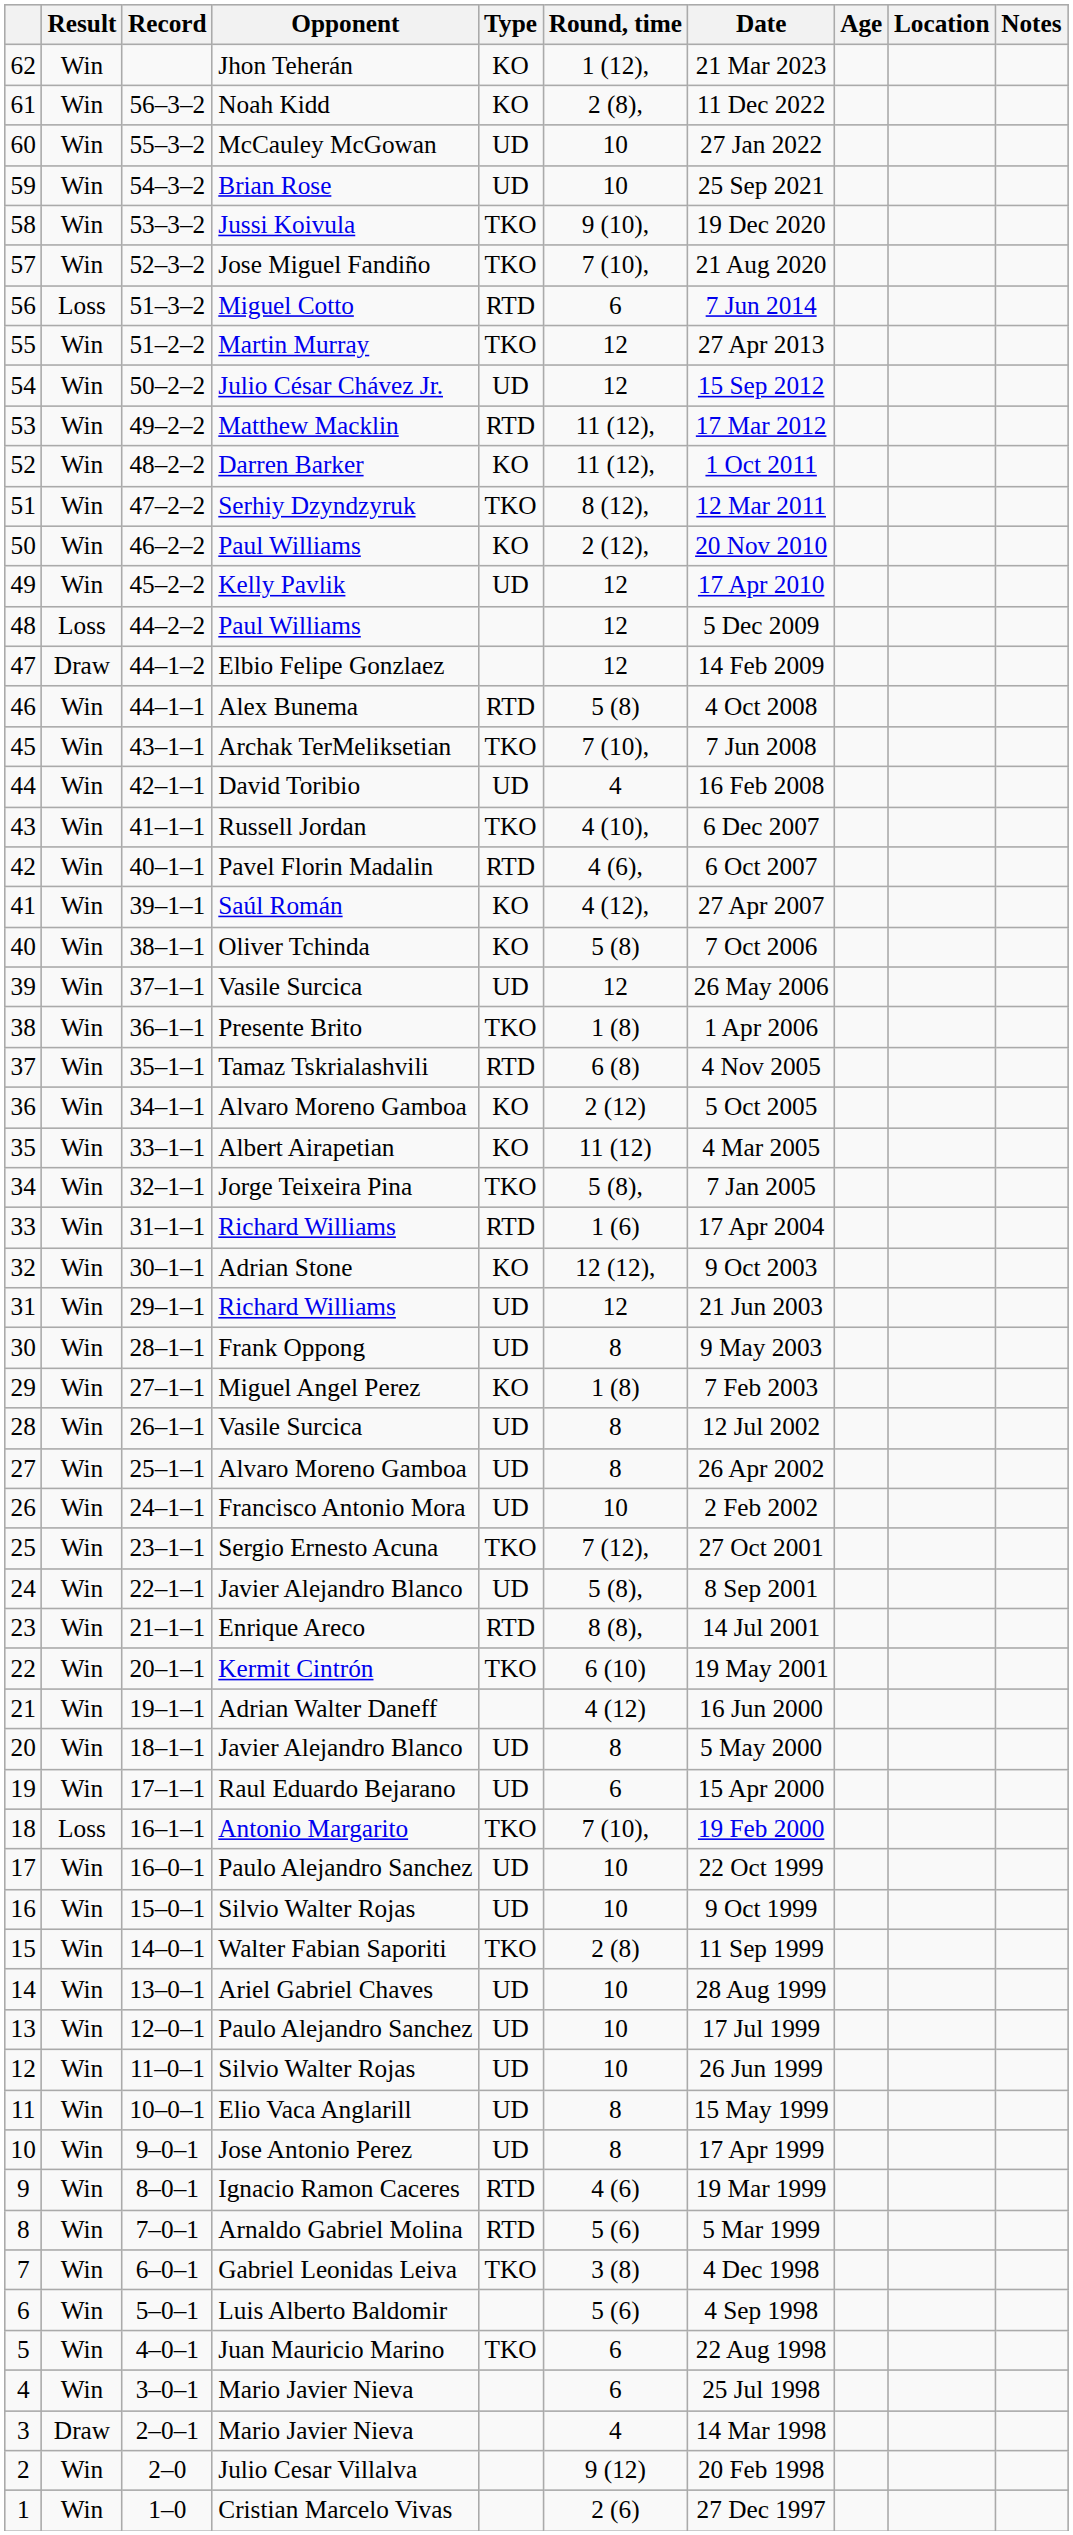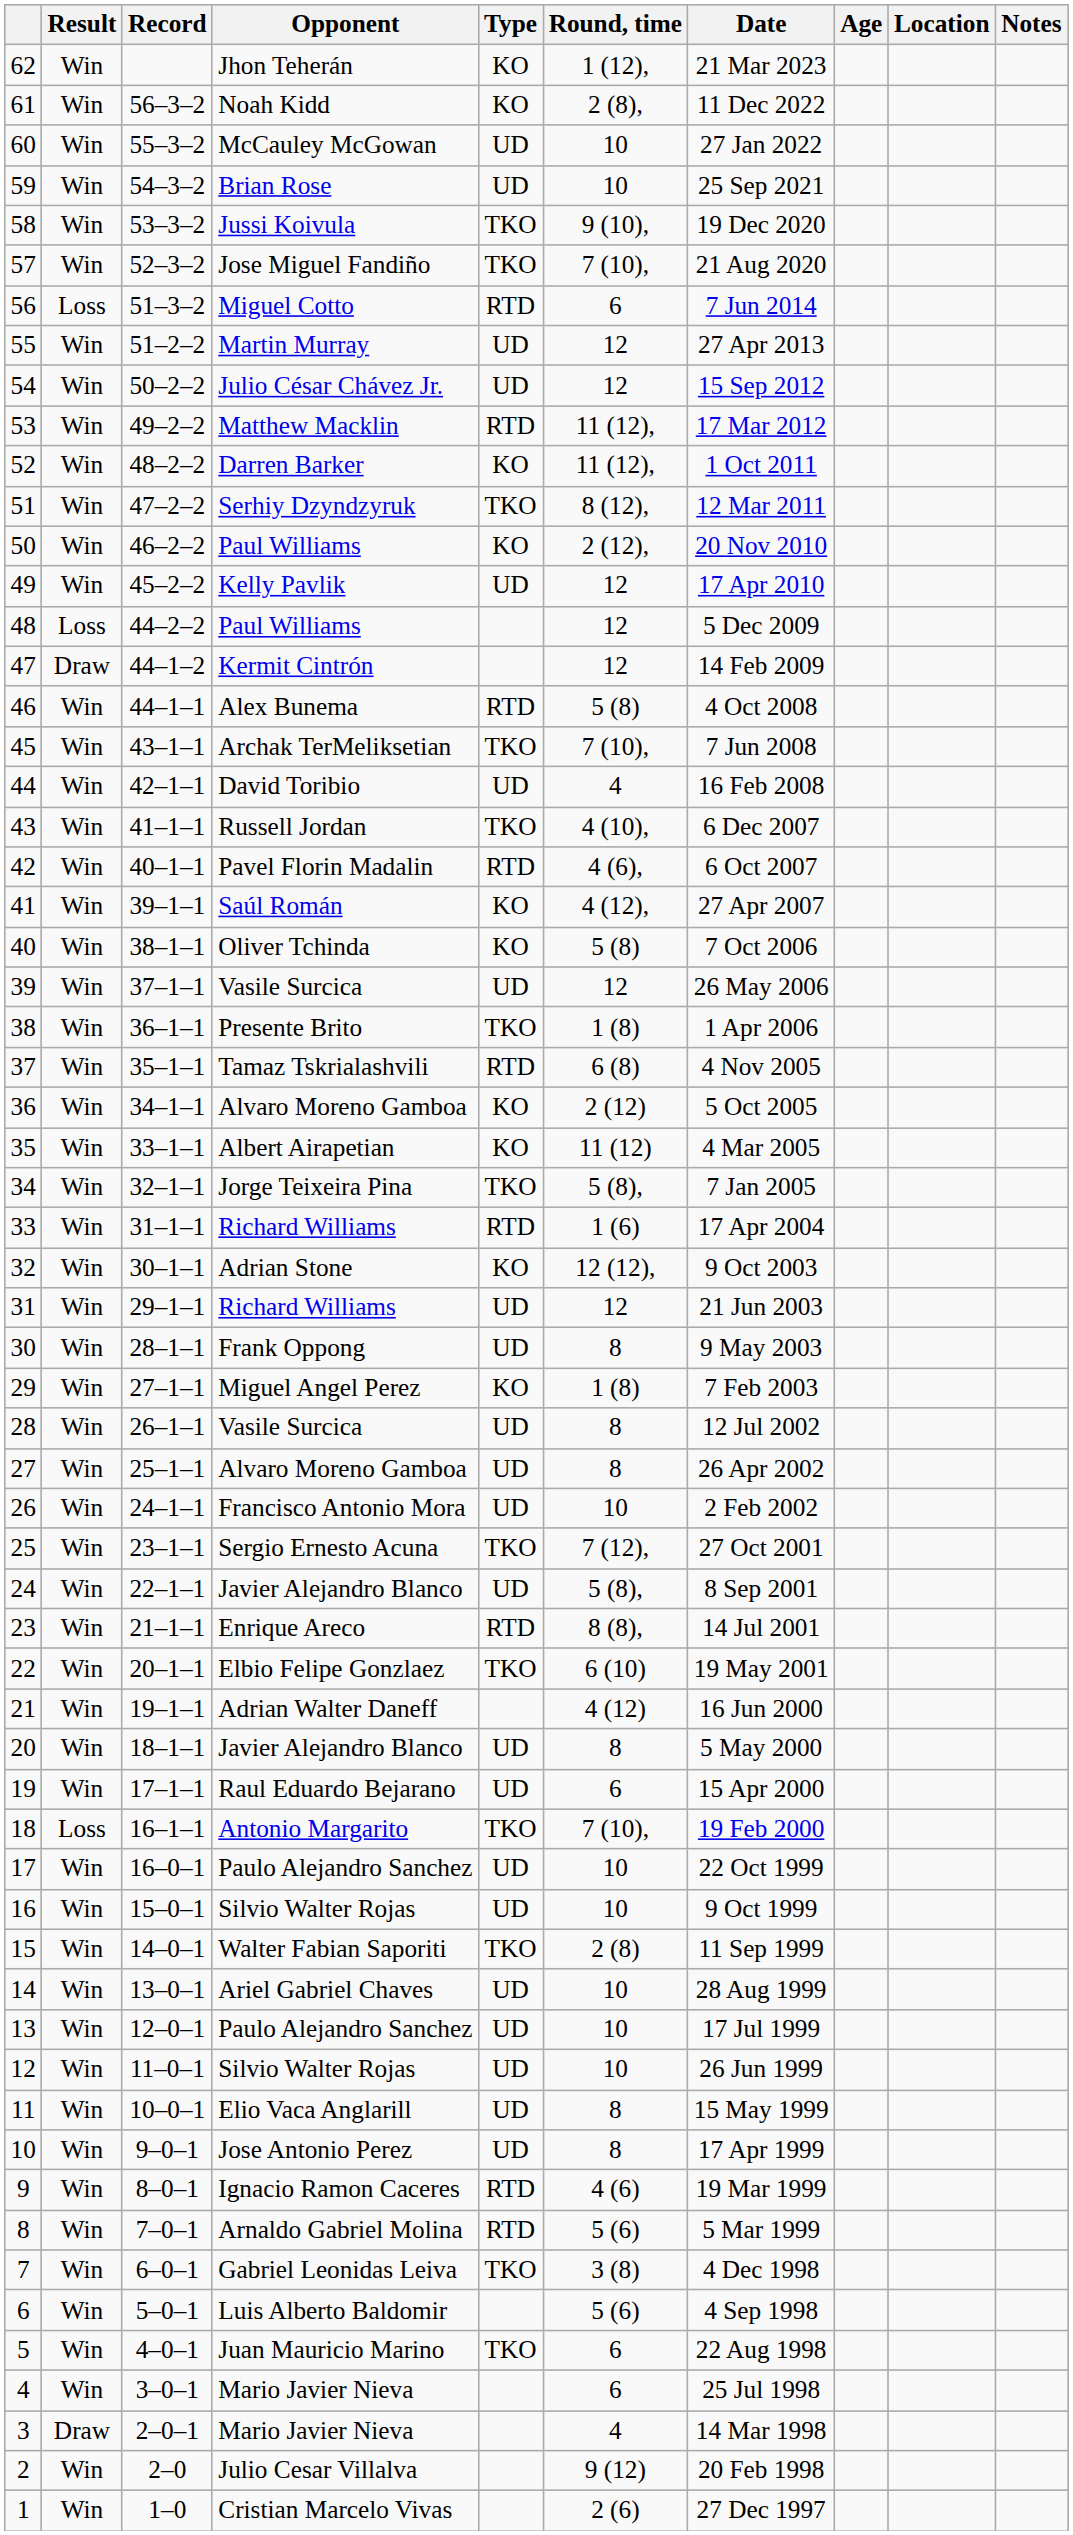55 | Type: TKO -> UD
47 | Opponent: Elbio Felipe Gonzlaez -> Kermit Cintrón
22 | Opponent: Kermit Cintrón -> Elbio Felipe Gonzlaez
